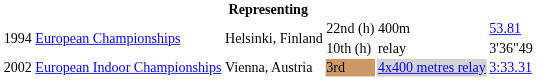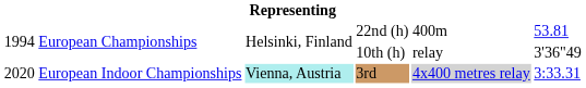3rd | column 1: 2002 -> 2020
3rd | column 3: no background -> paleturquoise background
